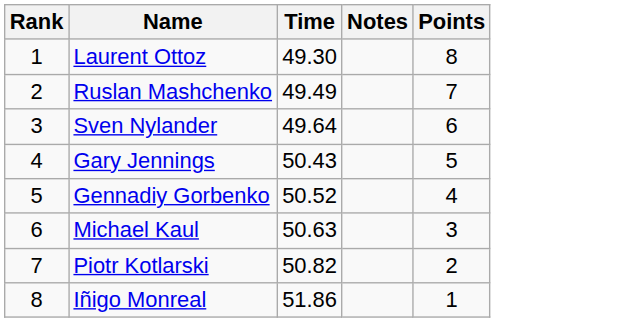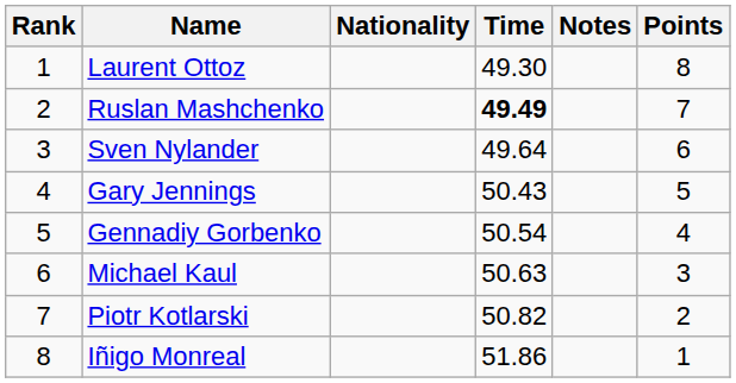+ column: Nationality
Ruslan Mashchenko | Time: normal -> bold
Gennadiy Gorbenko | Time: 50.52 -> 50.54
